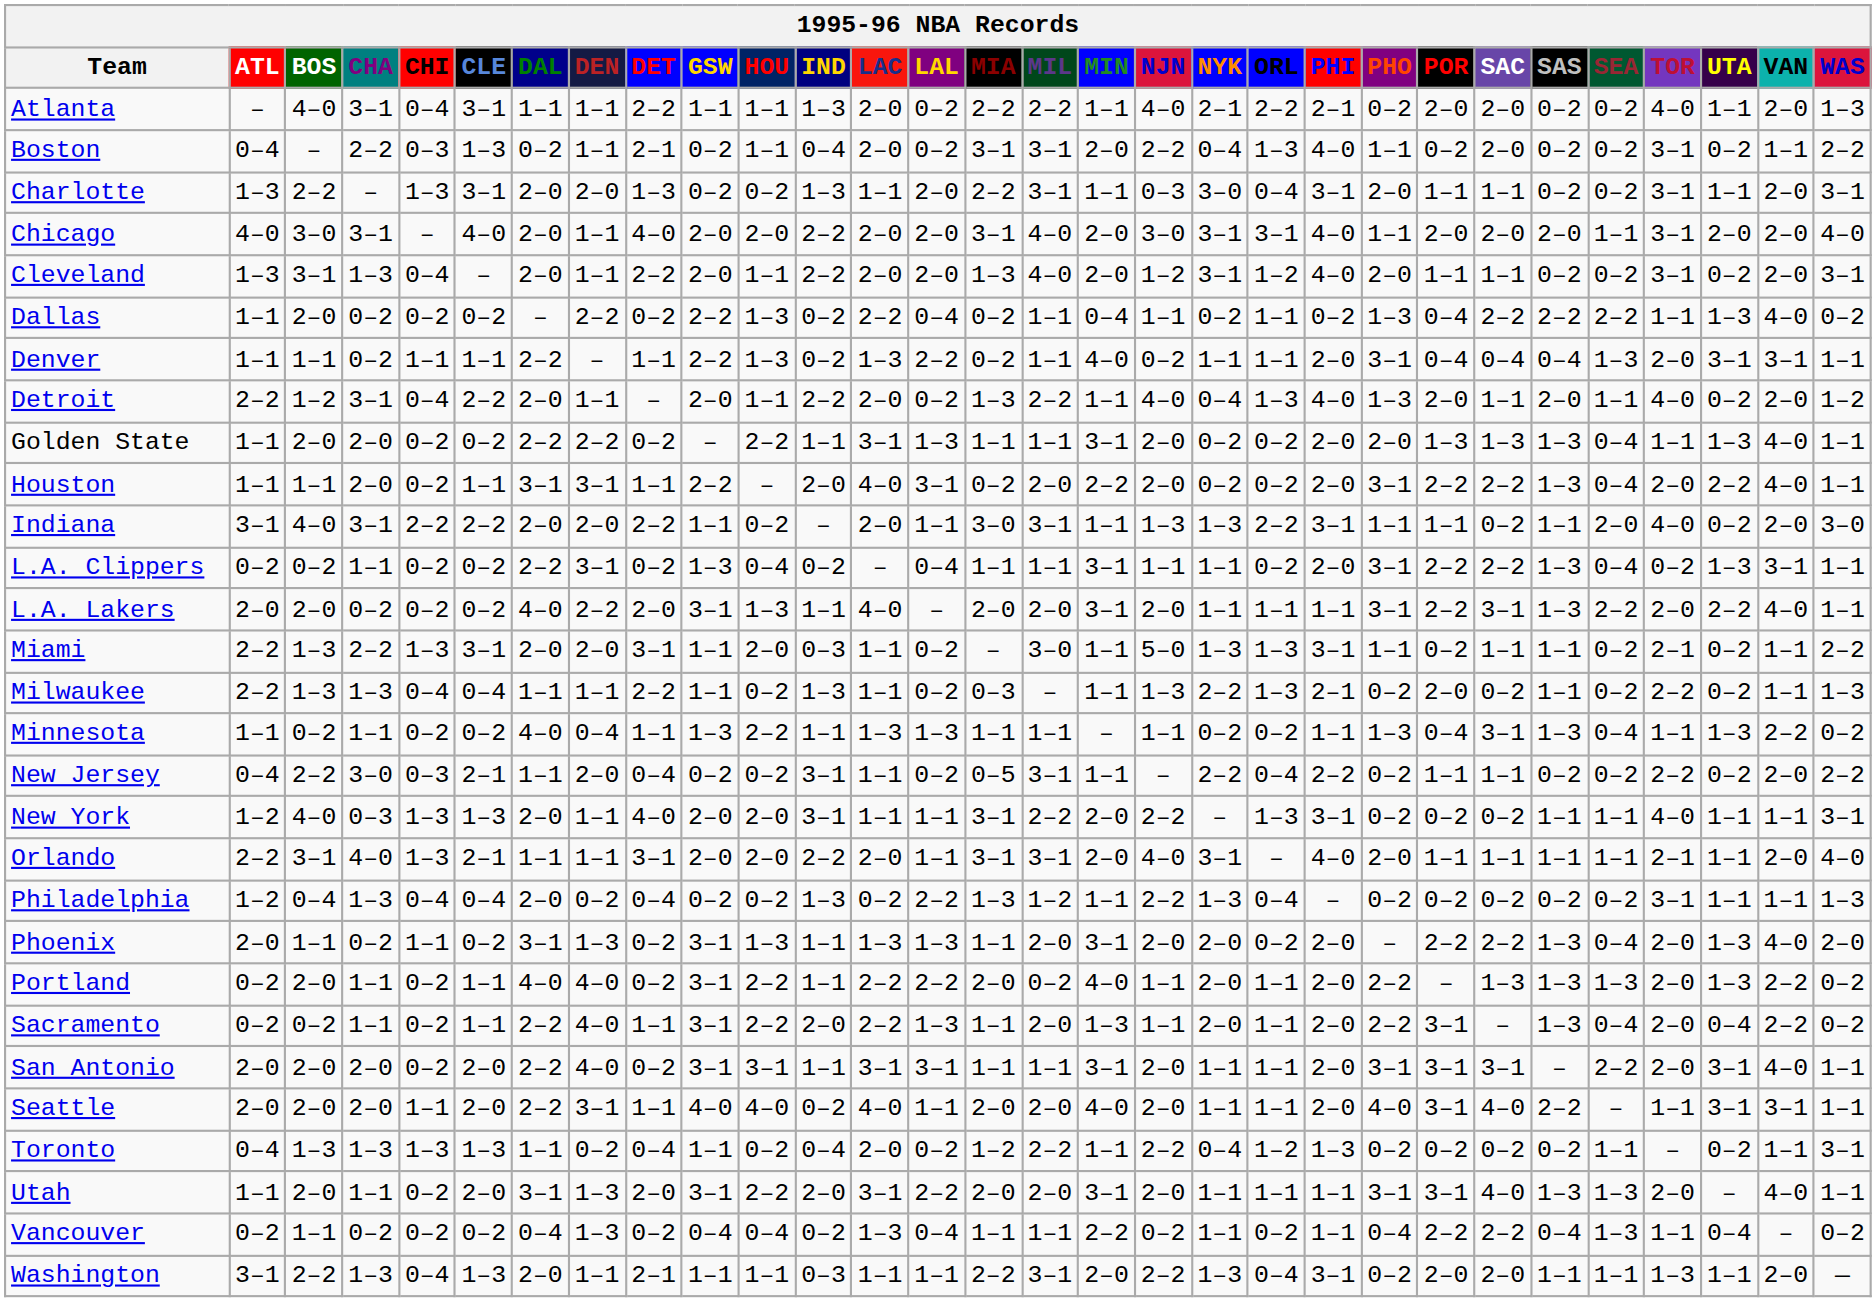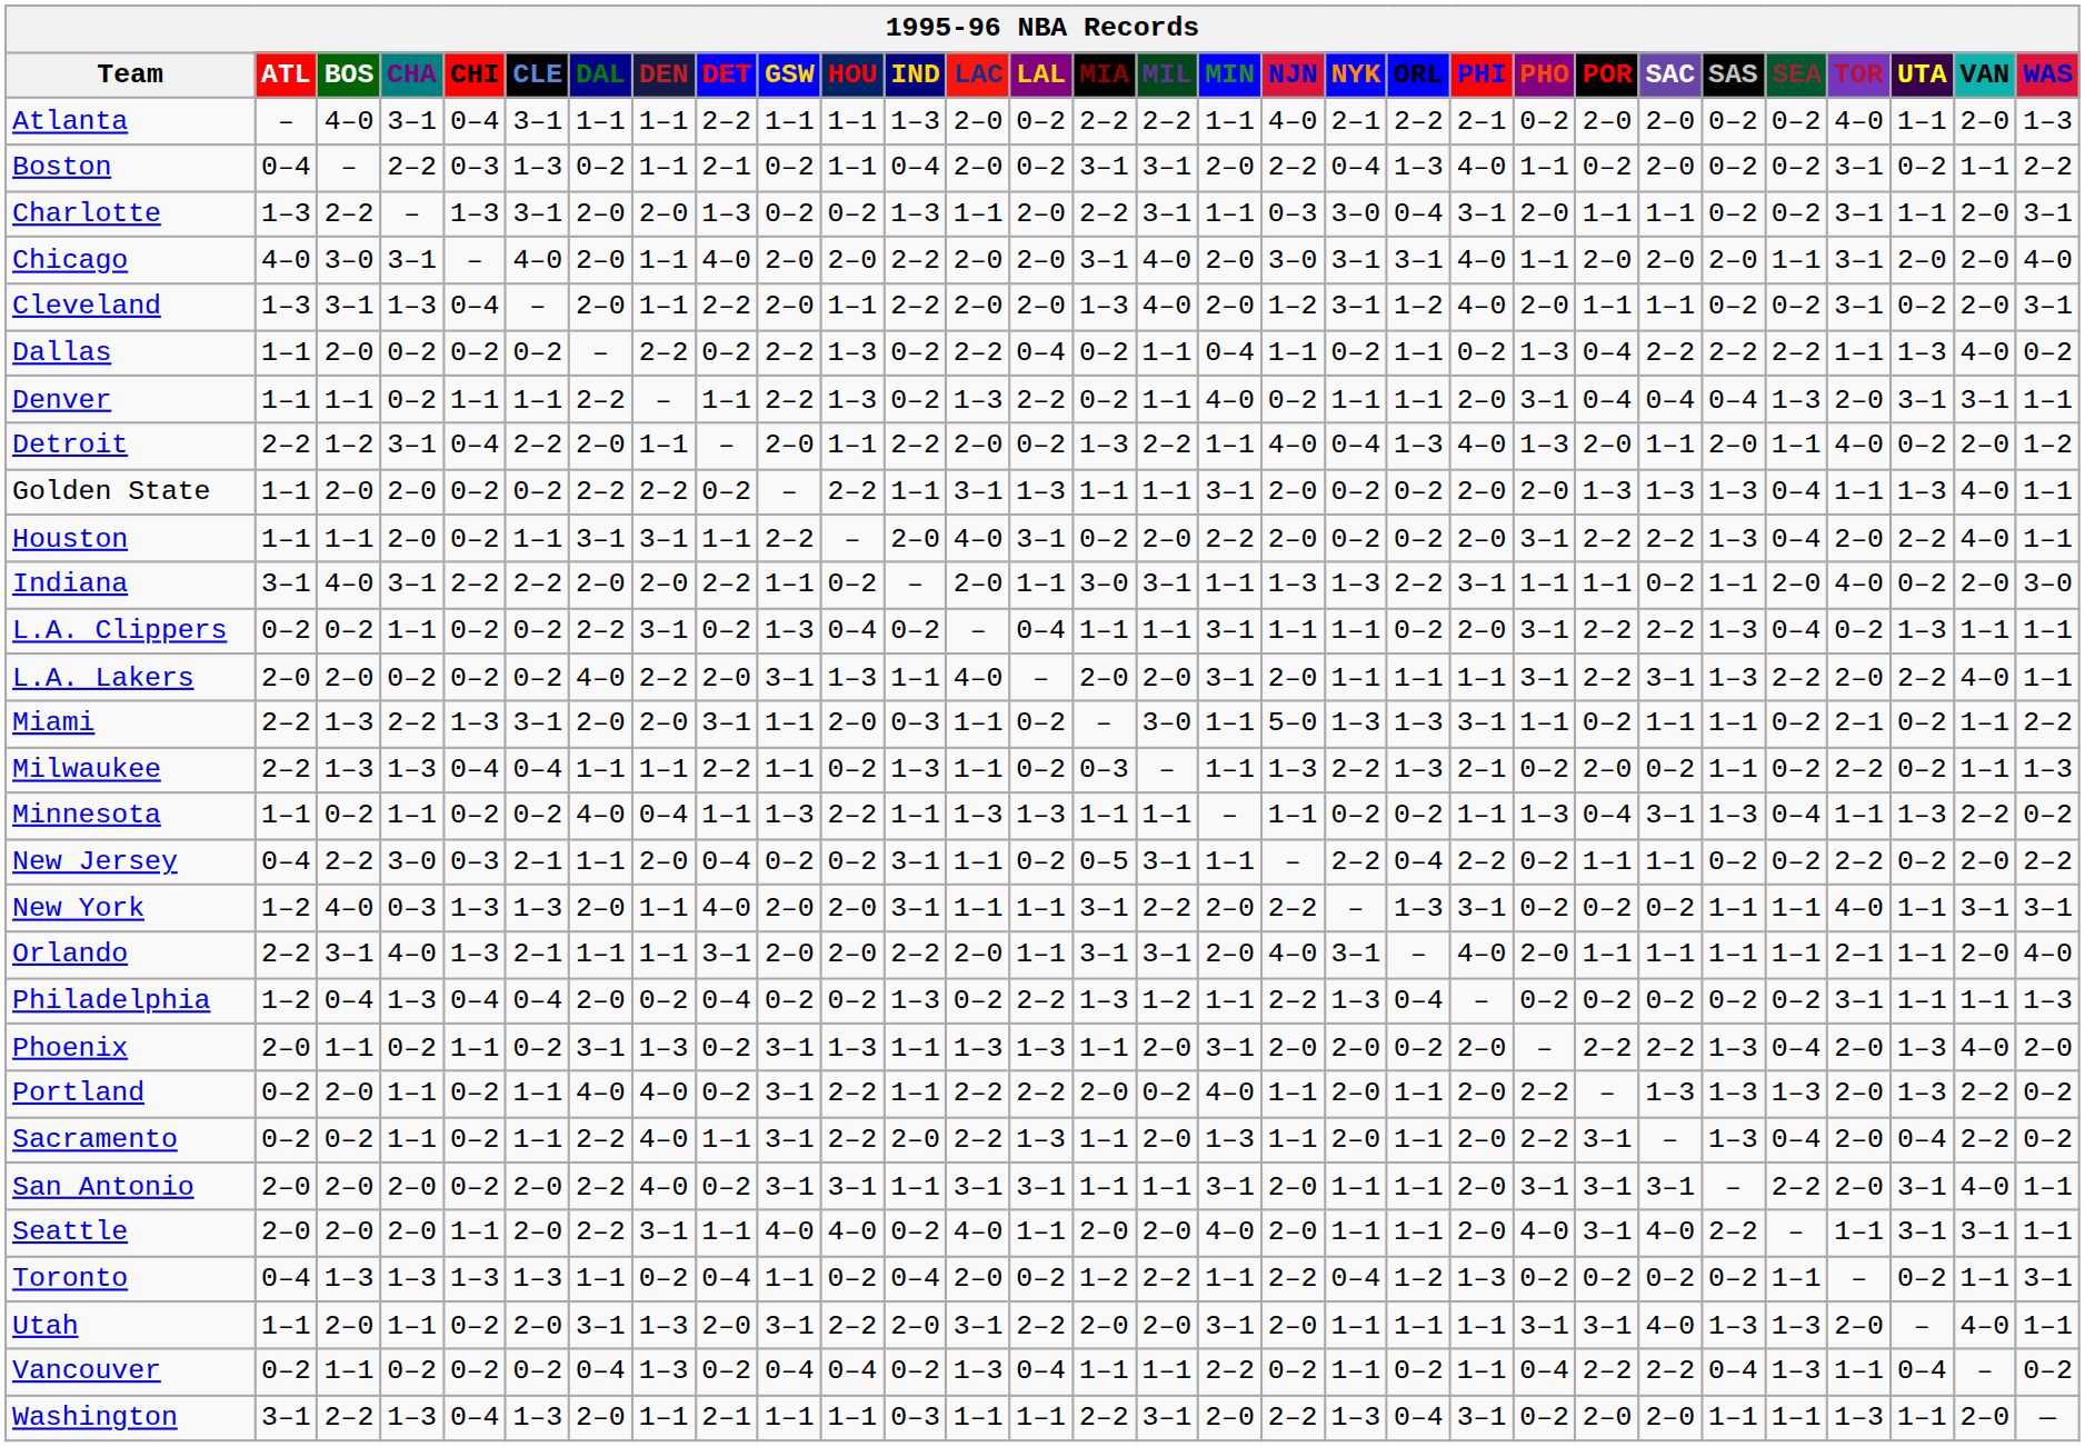L.A. Clippers | VAN: 3–1 -> 1–1
New York | VAN: 1–1 -> 3–1
